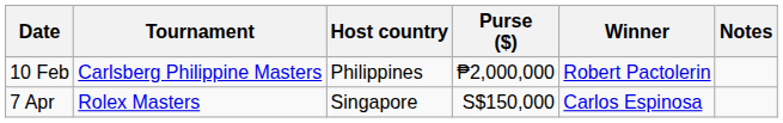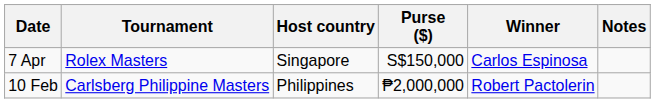rows swapped: 10 Feb <-> 7 Apr
